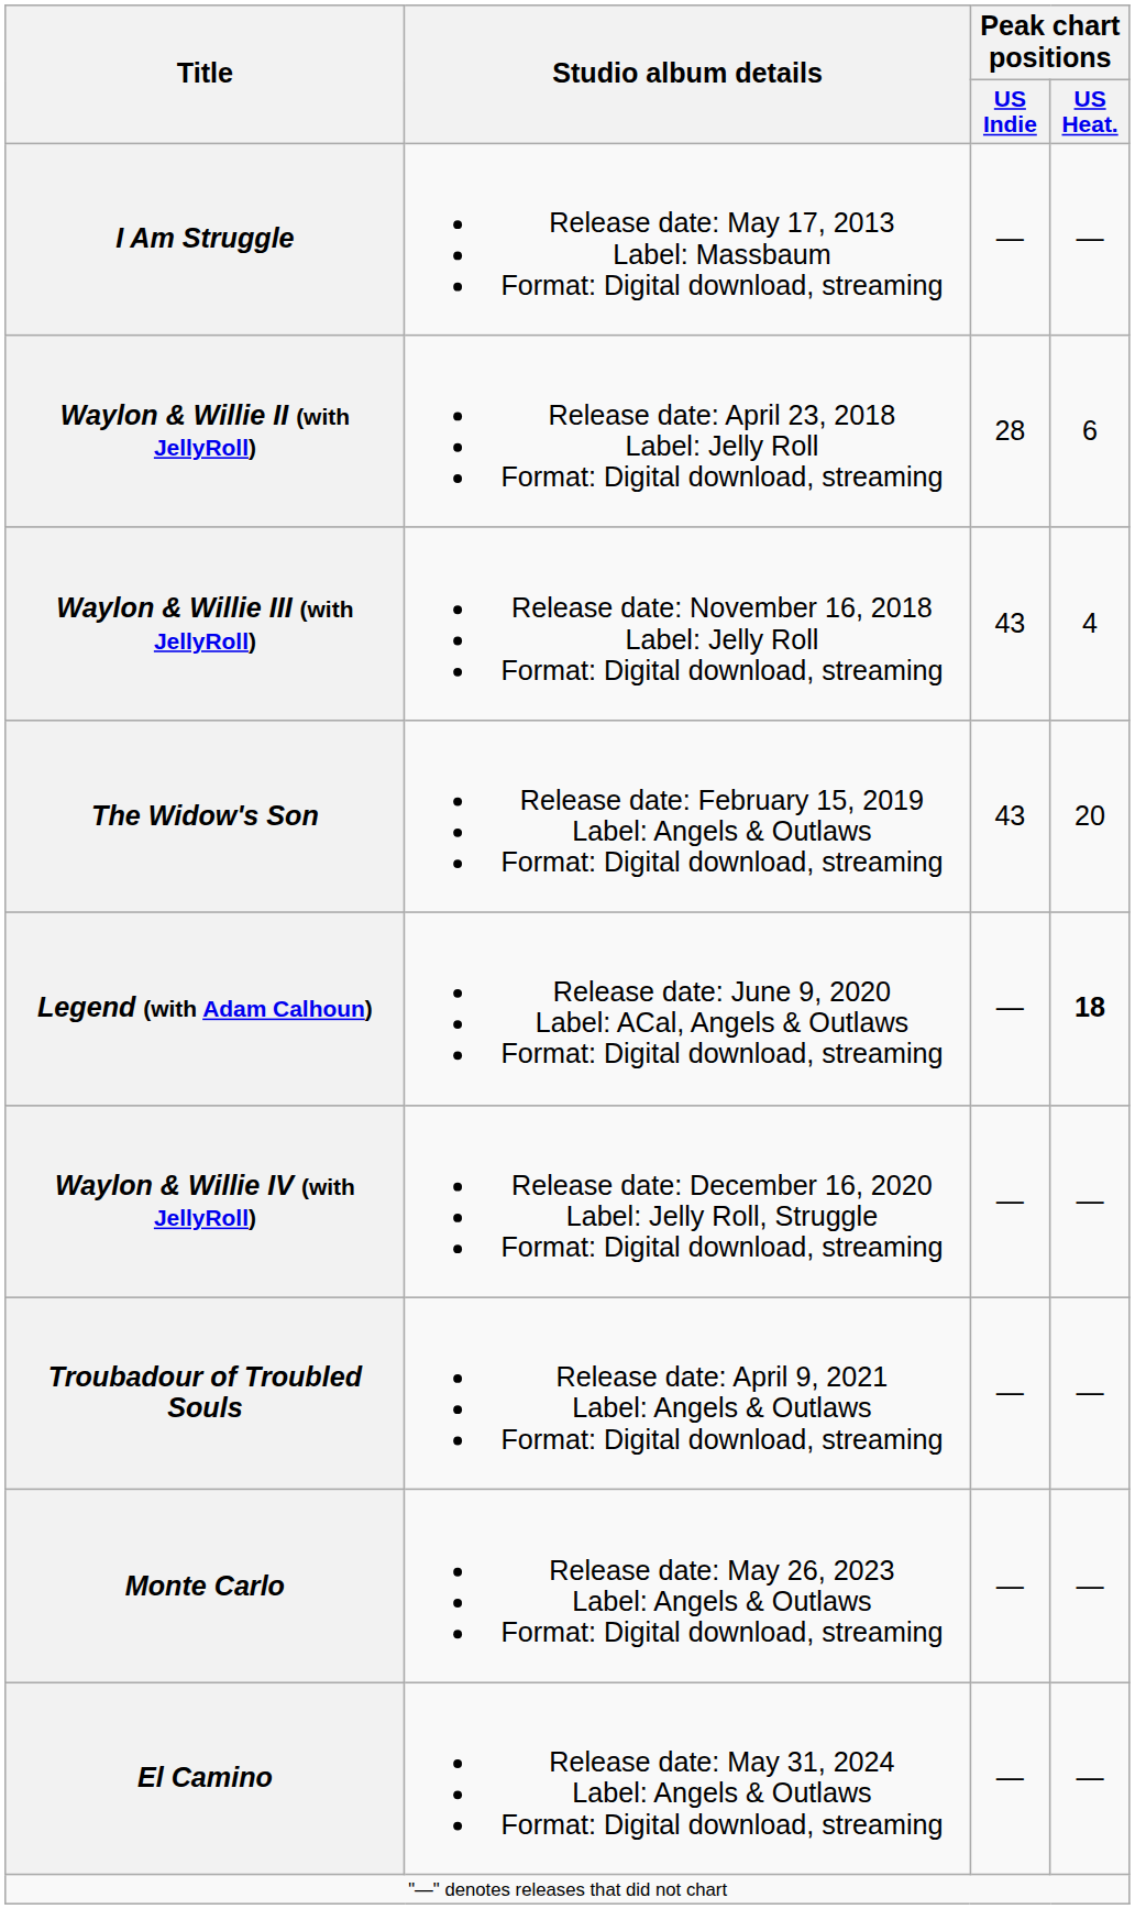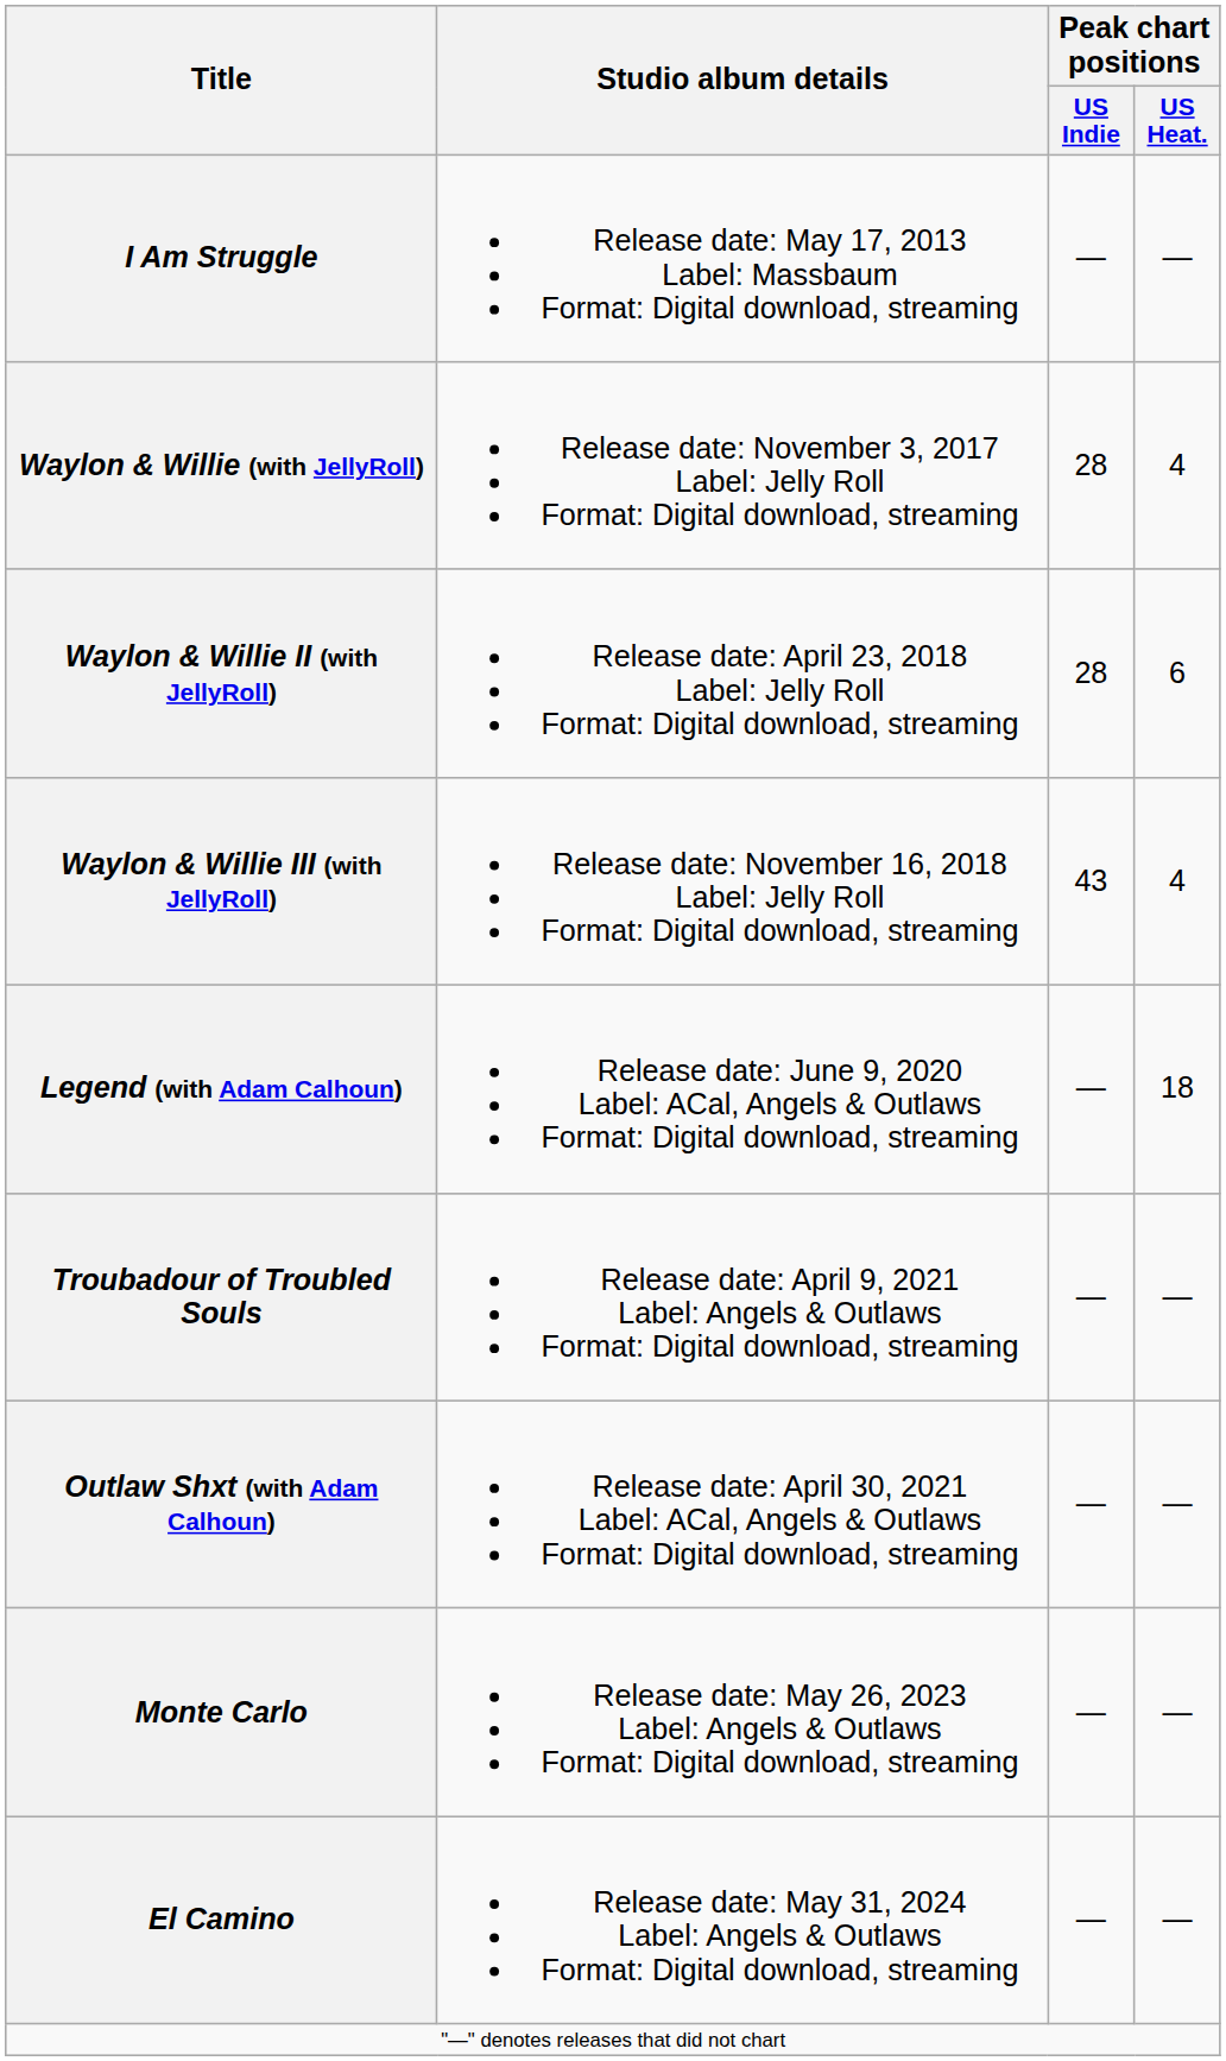+ row: Waylon & Willie (with JellyRoll) | Release date: November 3, 2017 Label: Jelly Roll Format: Digital download, streaming | 28 | 4
- row: The Widow's Son | Release date: February 15, 2019 Label: Angels & Outlaws Format: Digital download, streaming | 43 | 20
Legend (with Adam Calhoun) | Peak chart positions / US Heat.: bold -> normal
- row: Waylon & Willie IV (with JellyRoll) | Release date: December 16, 2020 Label: Jelly Roll, Struggle Format: Digital download, streaming | — | —
+ row: Outlaw Shxt (with Adam Calhoun) | Release date: April 30, 2021 Label: ACal, Angels & Outlaws Format: Digital download, streaming | — | —
